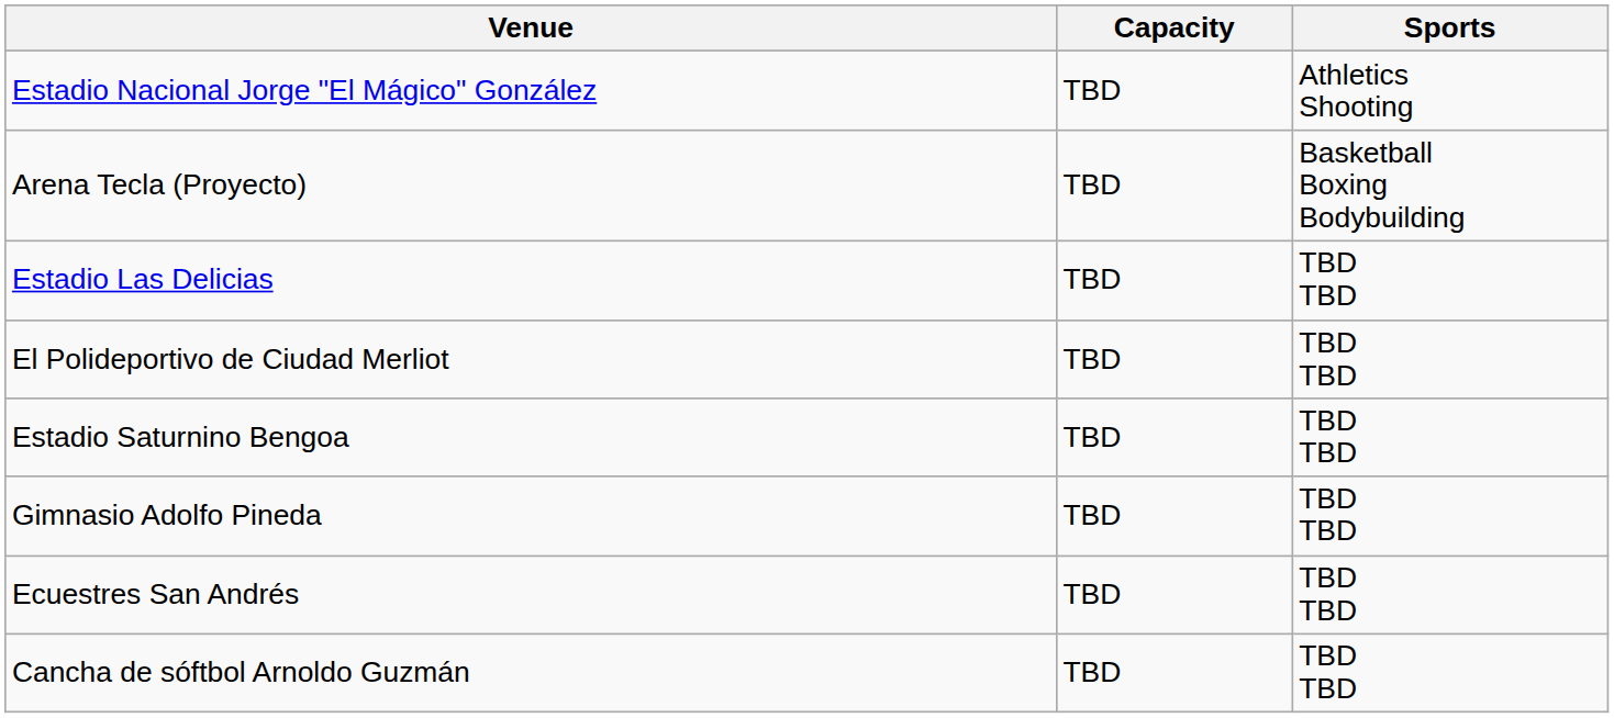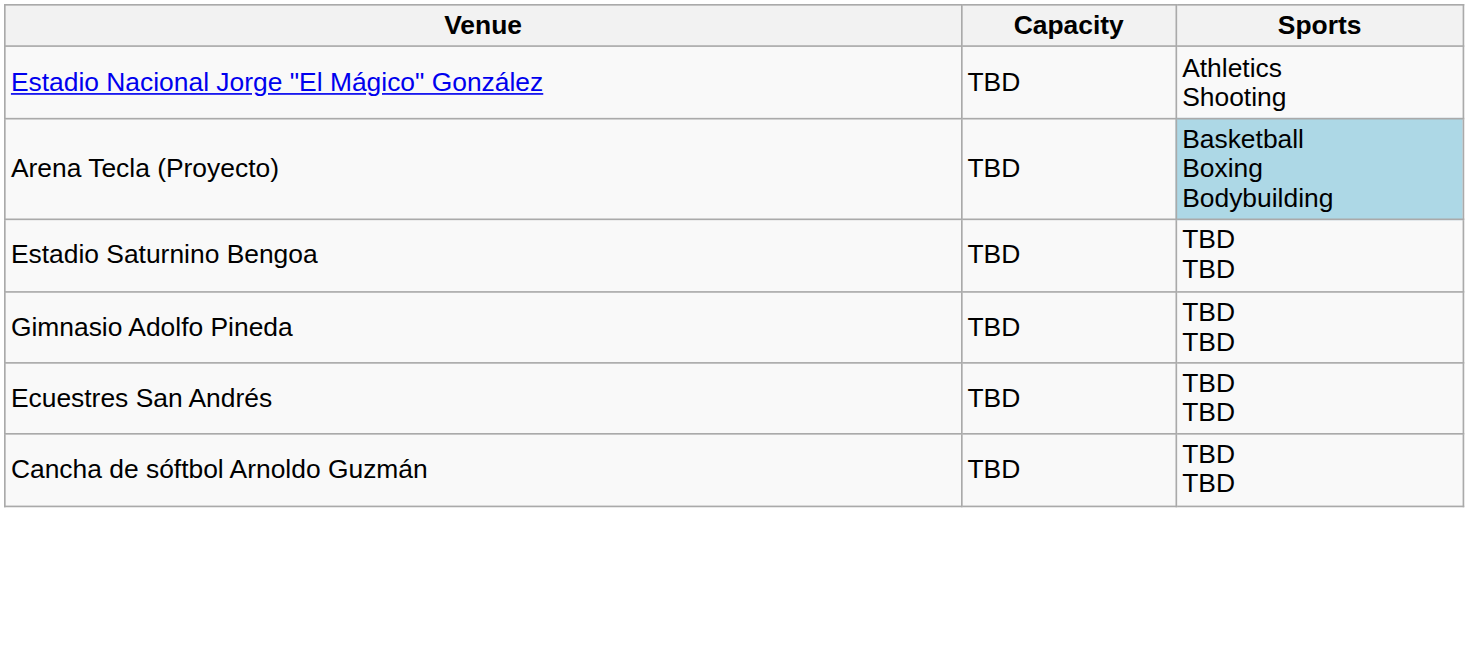Arena Tecla (Proyecto) | Sports: no background -> lightblue background
- row: Estadio Las Delicias | TBD | TBD TBD
- row: El Polideportivo de Ciudad Merliot | TBD | TBD TBD
